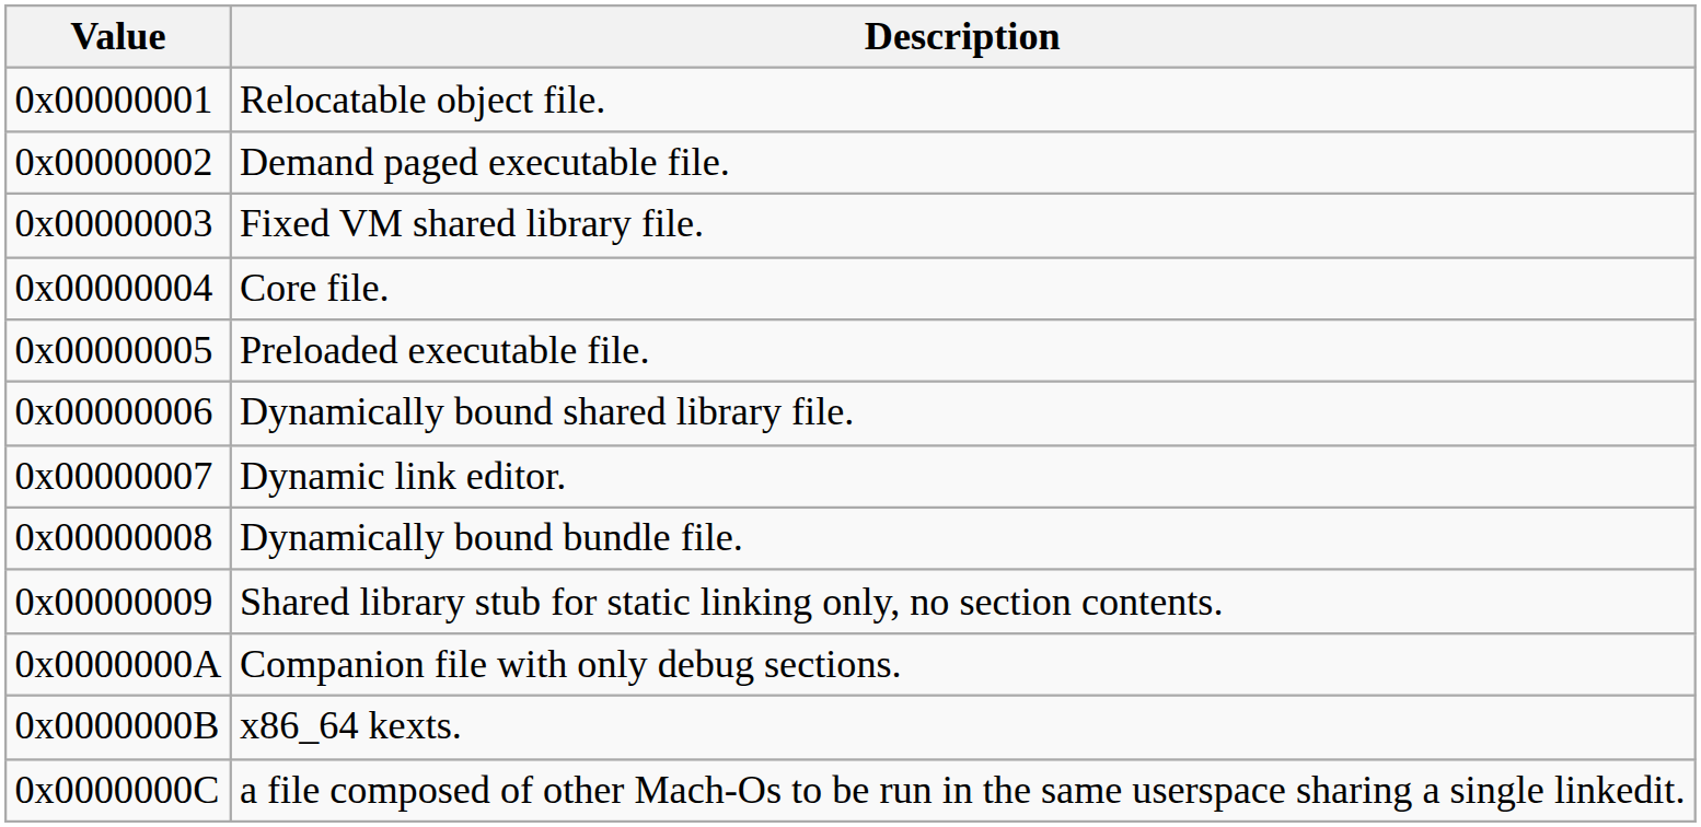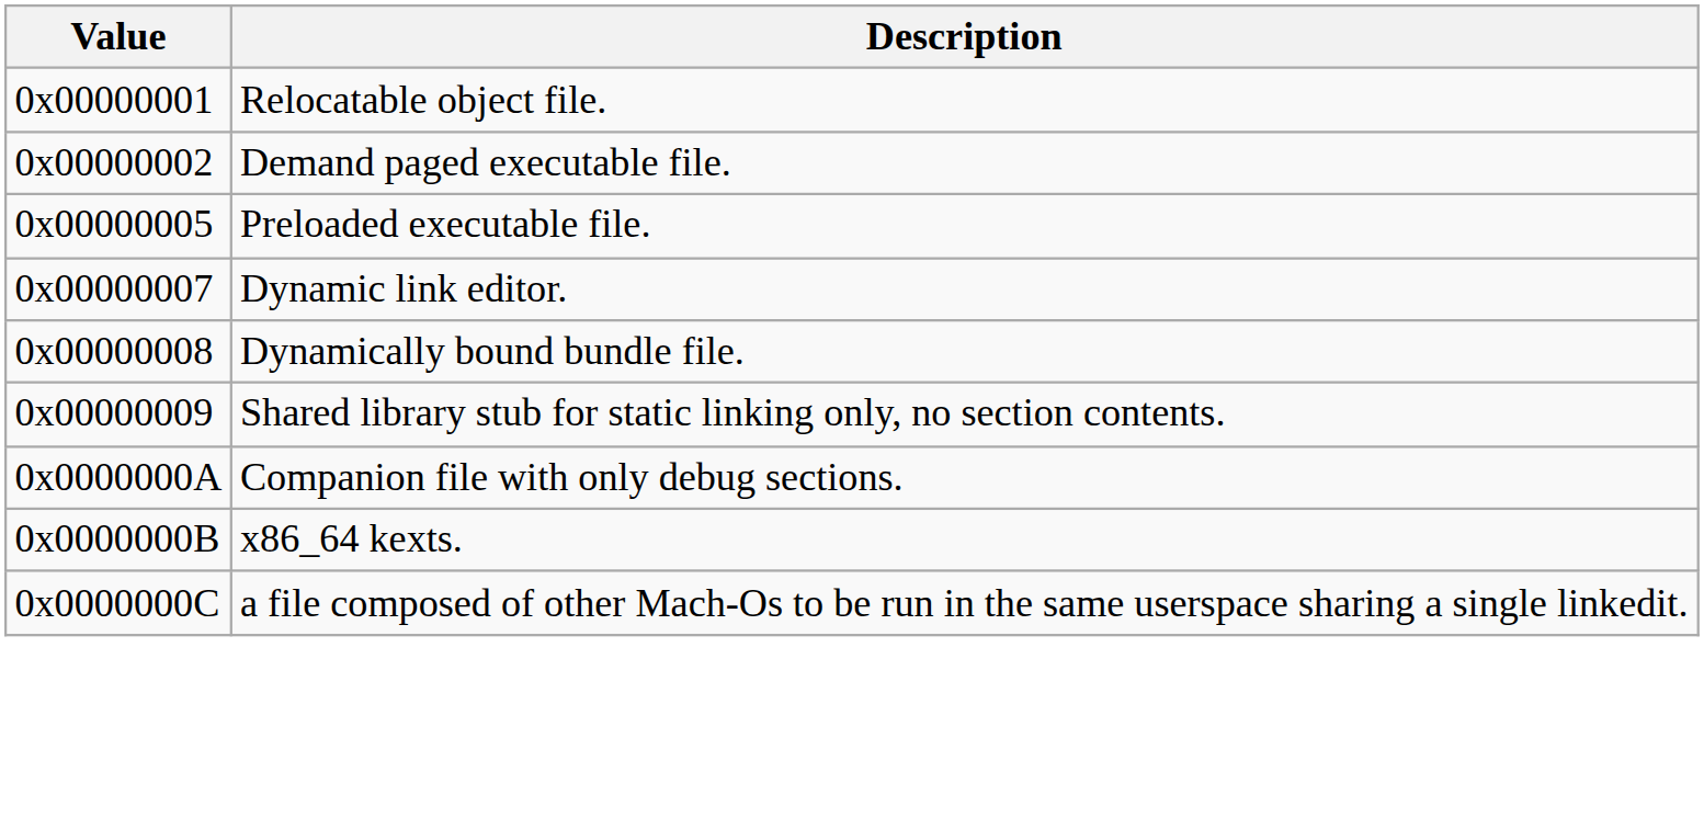- row: 0x00000003 | Fixed VM shared library file.
- row: 0x00000004 | Core file.
- row: 0x00000006 | Dynamically bound shared library file.
